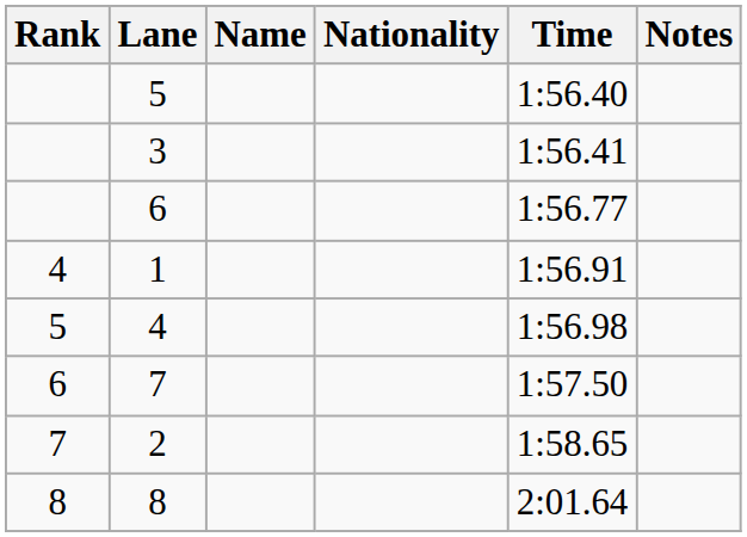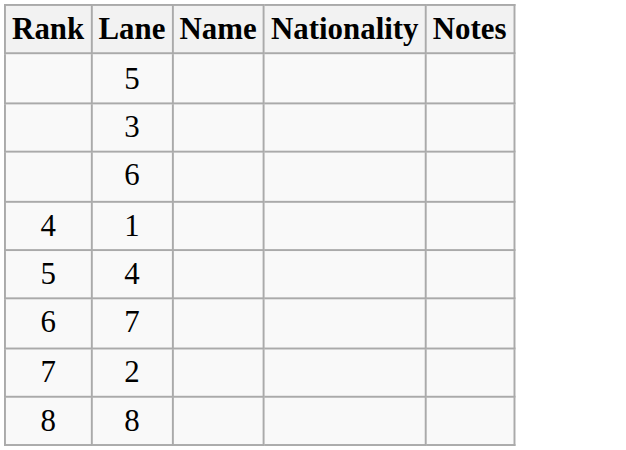- column: Time | 1:56.40 | 1:56.41 | 1:56.77 | 1:56.91 | 1:56.98 | 1:57.50 | 1:58.65 | 2:01.64
